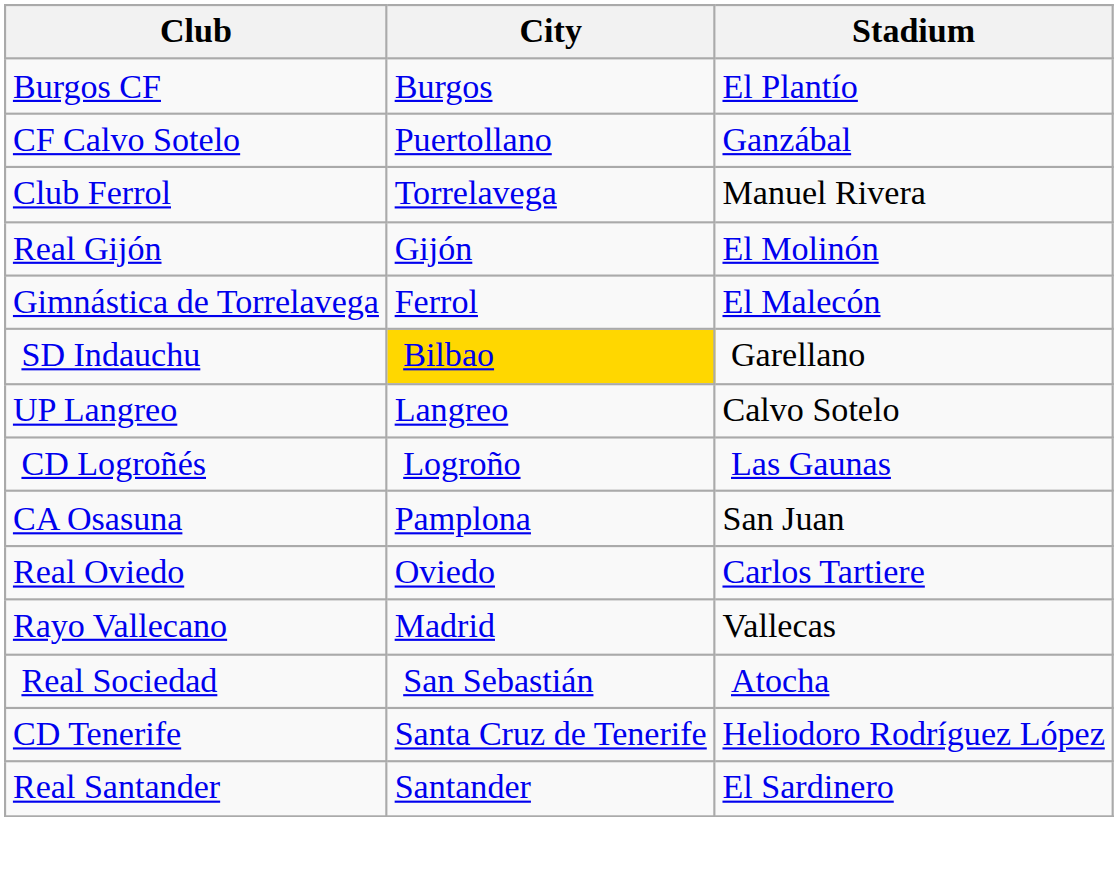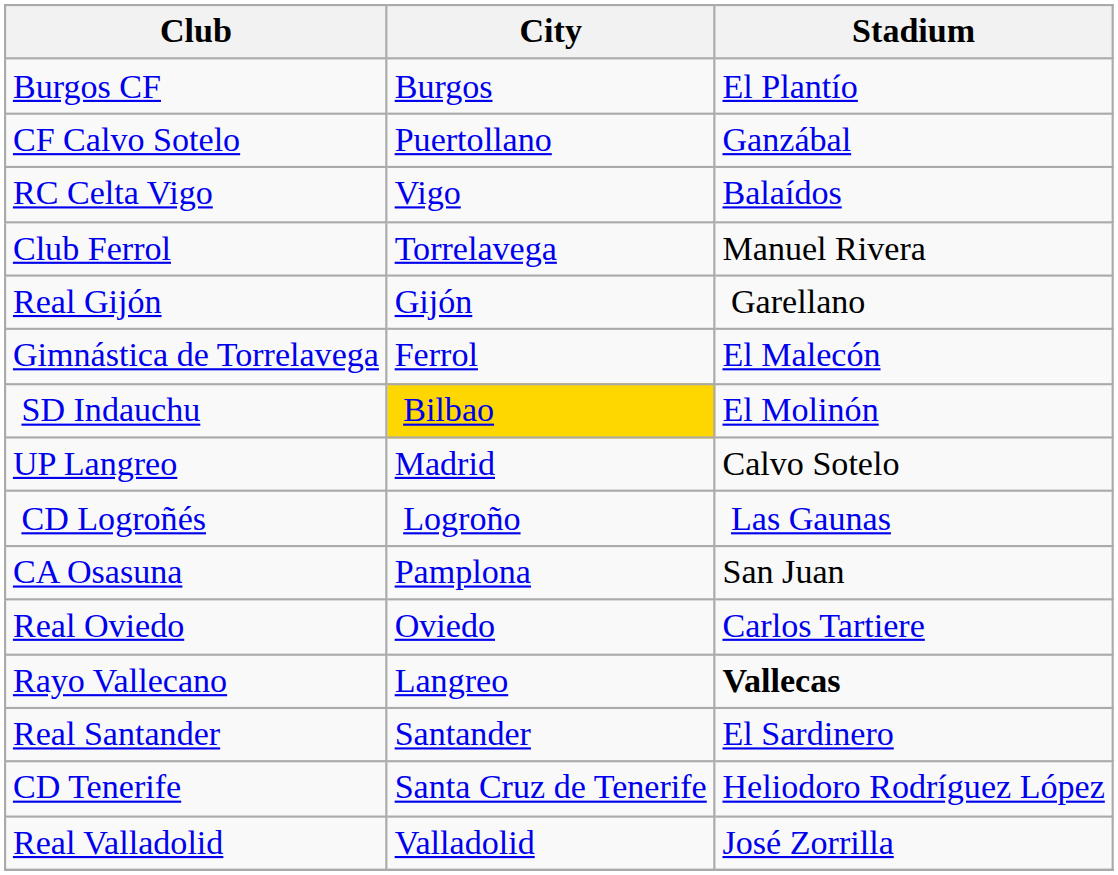+ row: RC Celta Vigo | Vigo | Balaídos
Real Gijón | Stadium: El Molinón -> Garellano
SD Indauchu | Stadium: Garellano -> El Molinón
UP Langreo | City: Langreo -> Madrid
Rayo Vallecano | City: Madrid -> Langreo
Rayo Vallecano | Stadium: normal -> bold
- row: Real Sociedad | San Sebastián | Atocha
rows swapped: Real Santander <-> CD Tenerife
+ row: Real Valladolid | Valladolid | José Zorrilla
